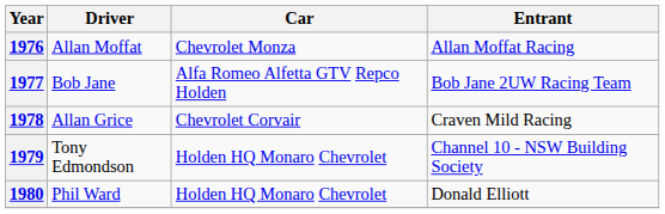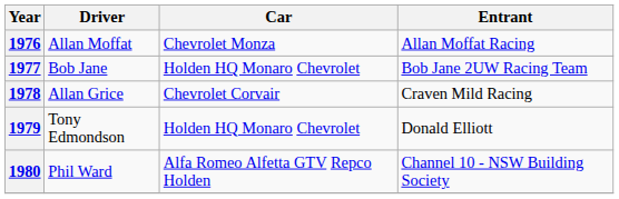1977 | Car: Alfa Romeo Alfetta GTV Repco Holden -> Holden HQ Monaro Chevrolet
1979 | Entrant: Channel 10 - NSW Building Society -> Donald Elliott
1980 | Car: Holden HQ Monaro Chevrolet -> Alfa Romeo Alfetta GTV Repco Holden
1980 | Entrant: Donald Elliott -> Channel 10 - NSW Building Society
